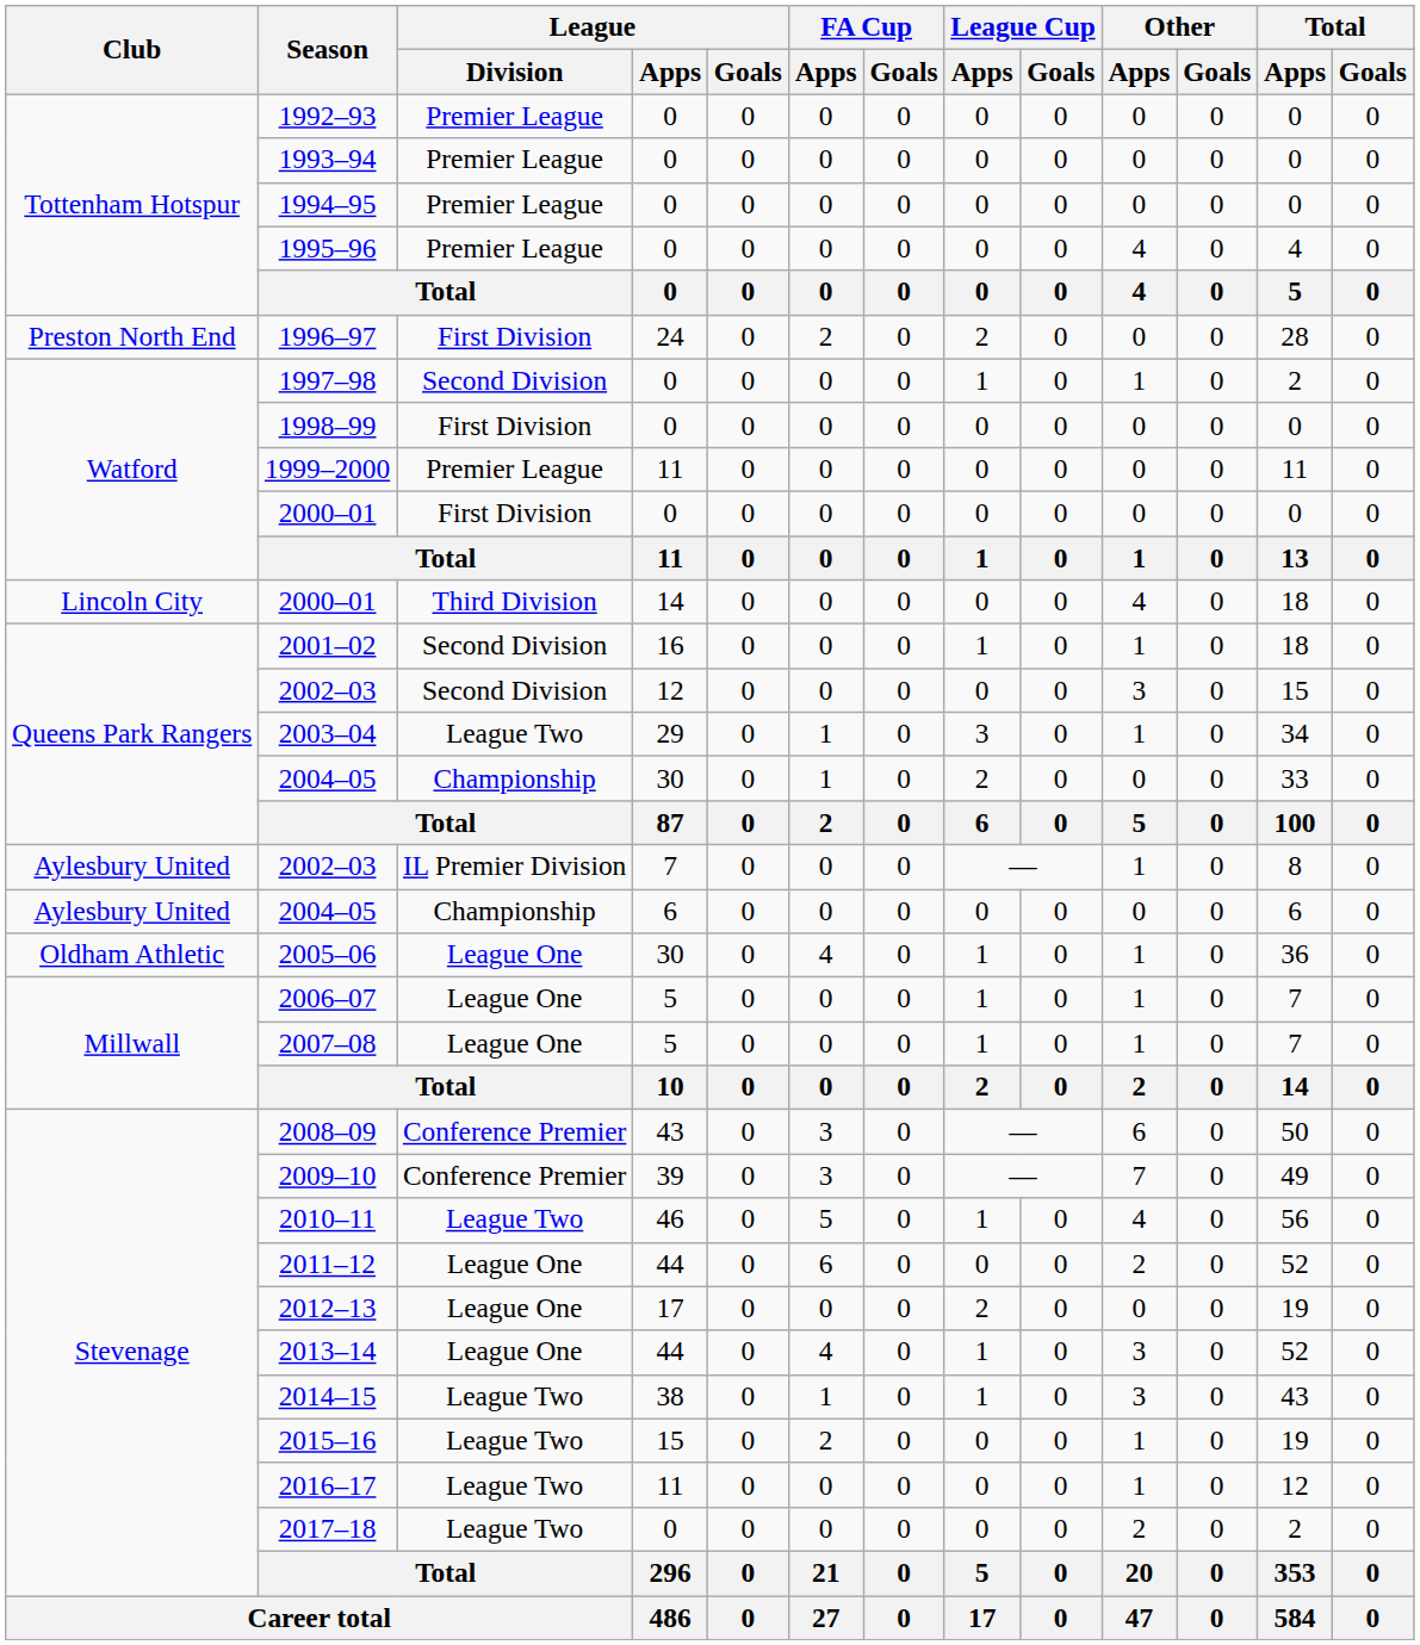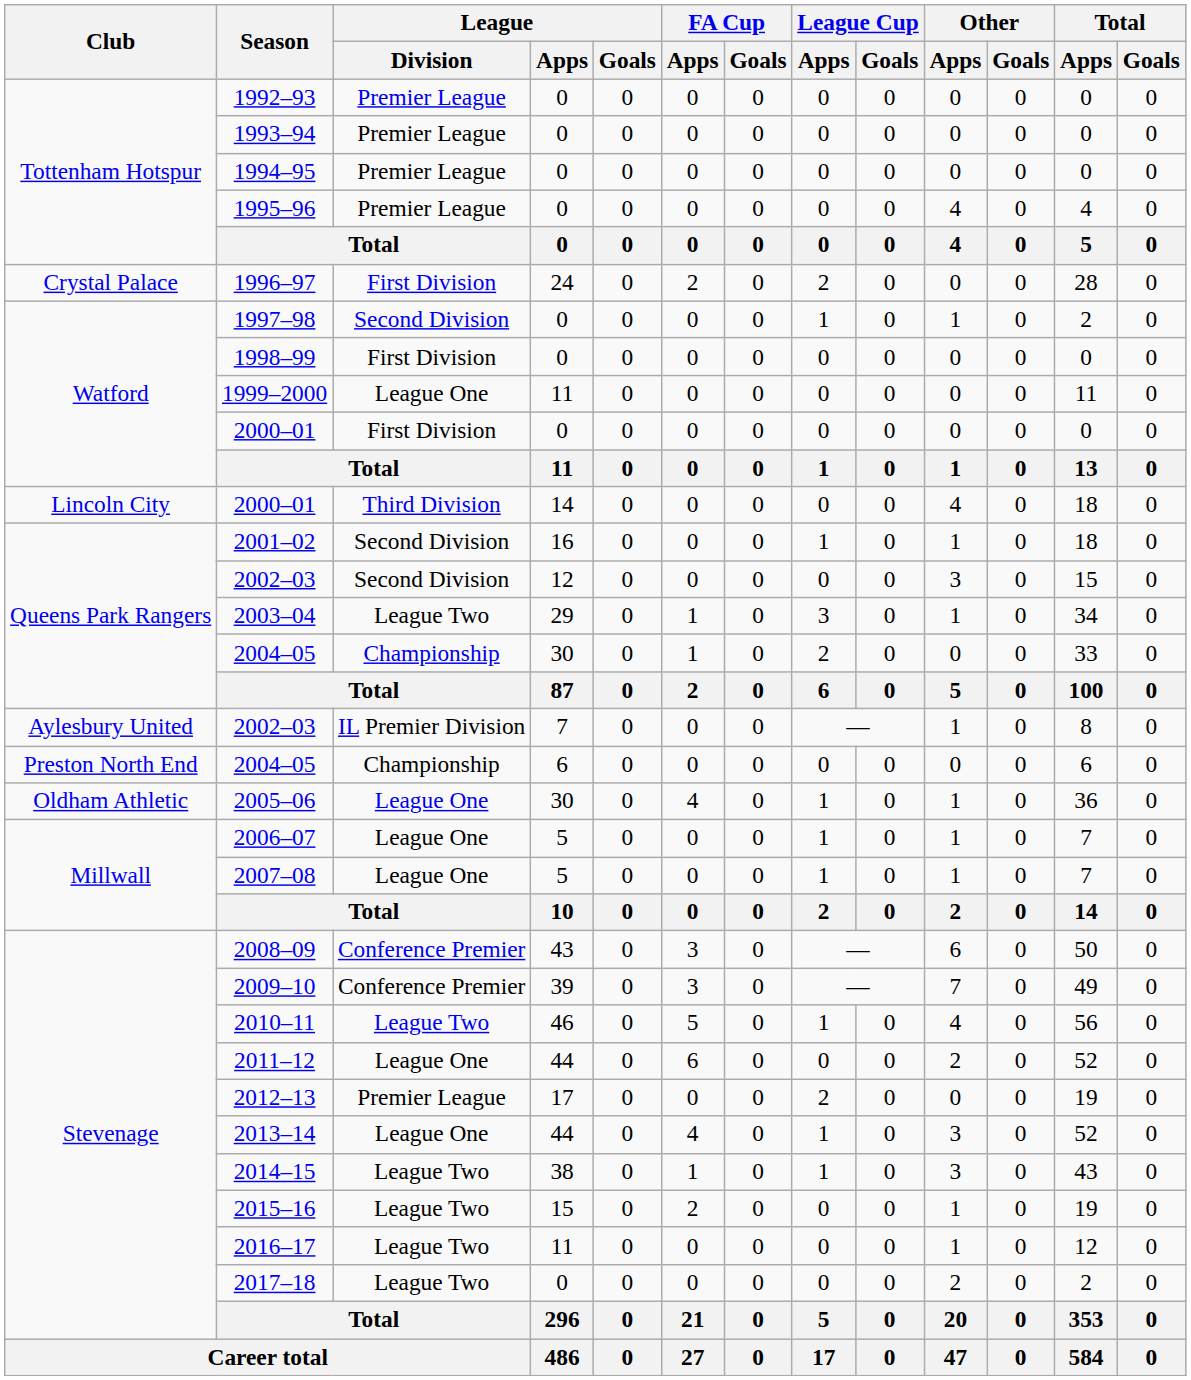1996–97 | Club: Preston North End -> Crystal Palace
1999–2000 | League / Division: Premier League -> League One
2004–05 / 6 | Club: Aylesbury United -> Preston North End
2012–13 | League / Division: League One -> Premier League
